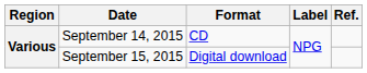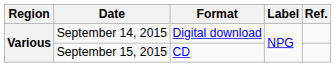September 14, 2015 | Format: CD -> Digital download
September 15, 2015 | Format: Digital download -> CD
